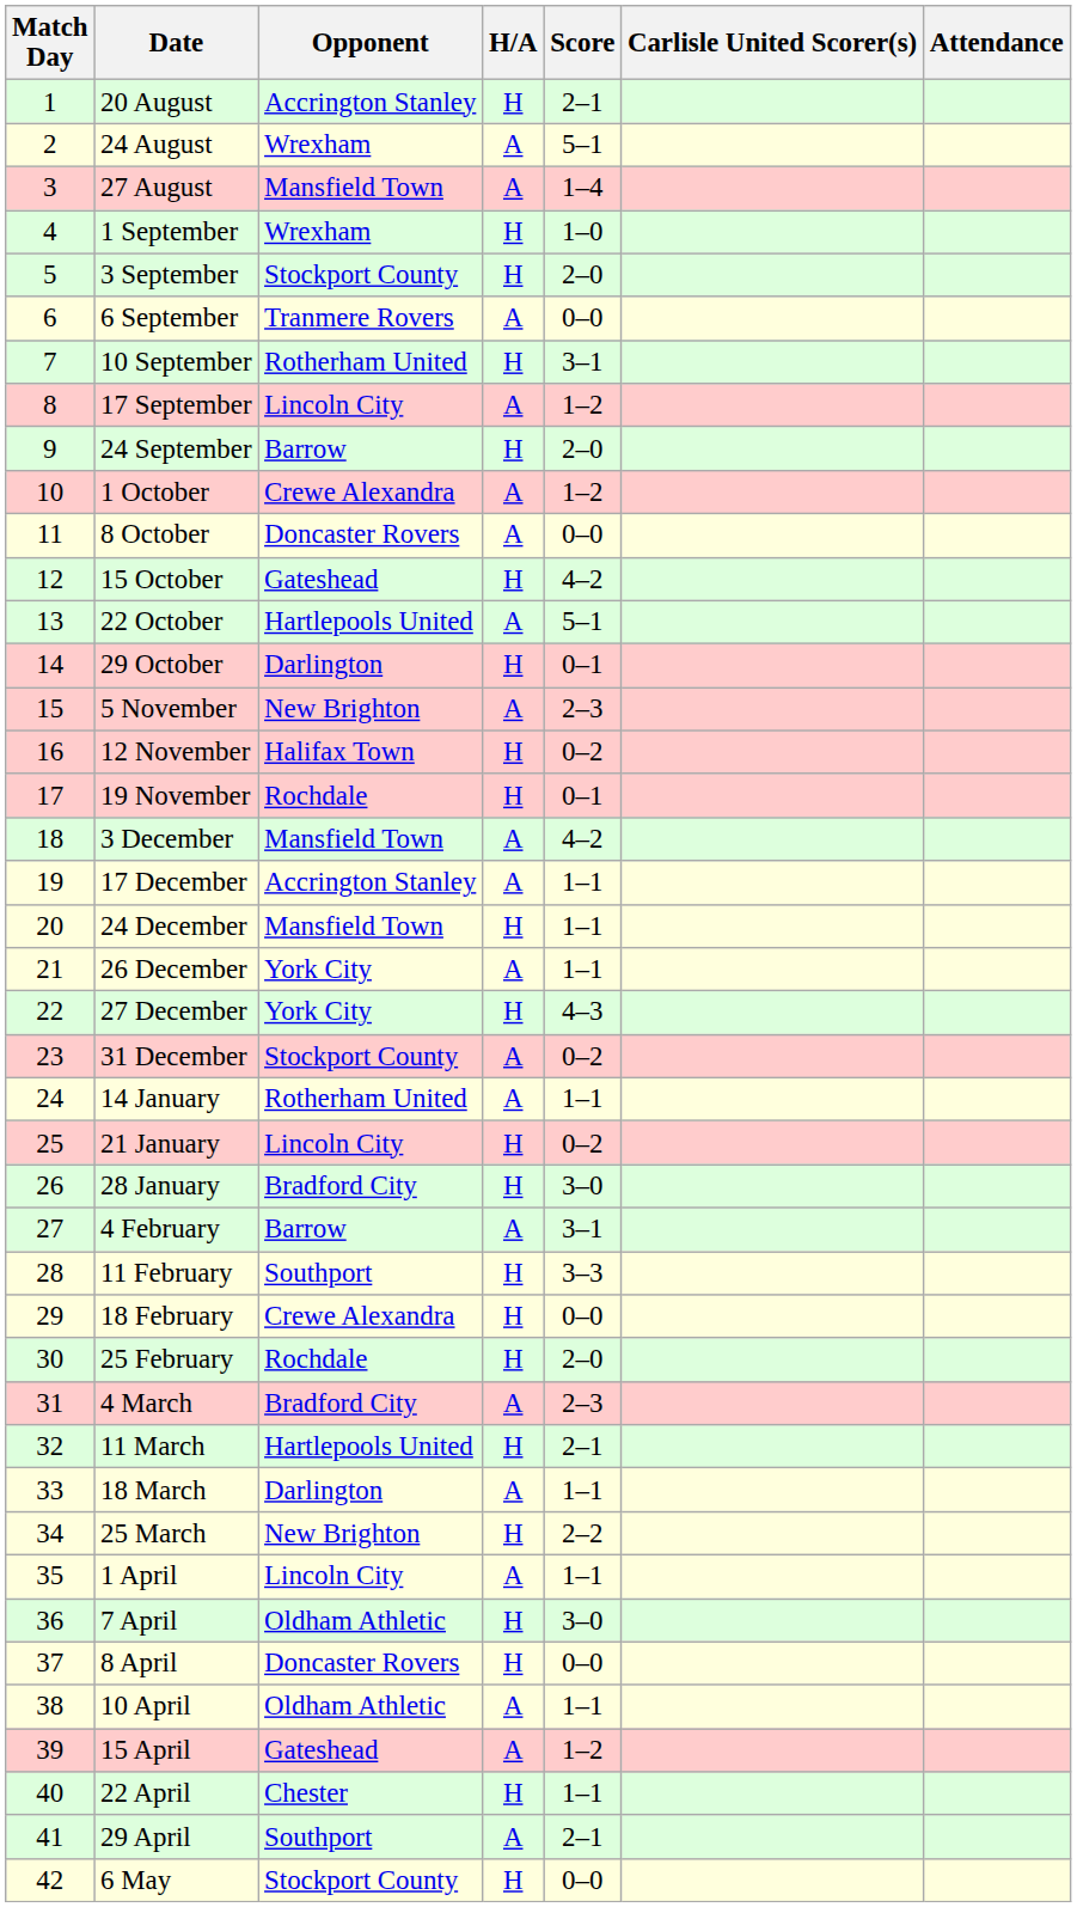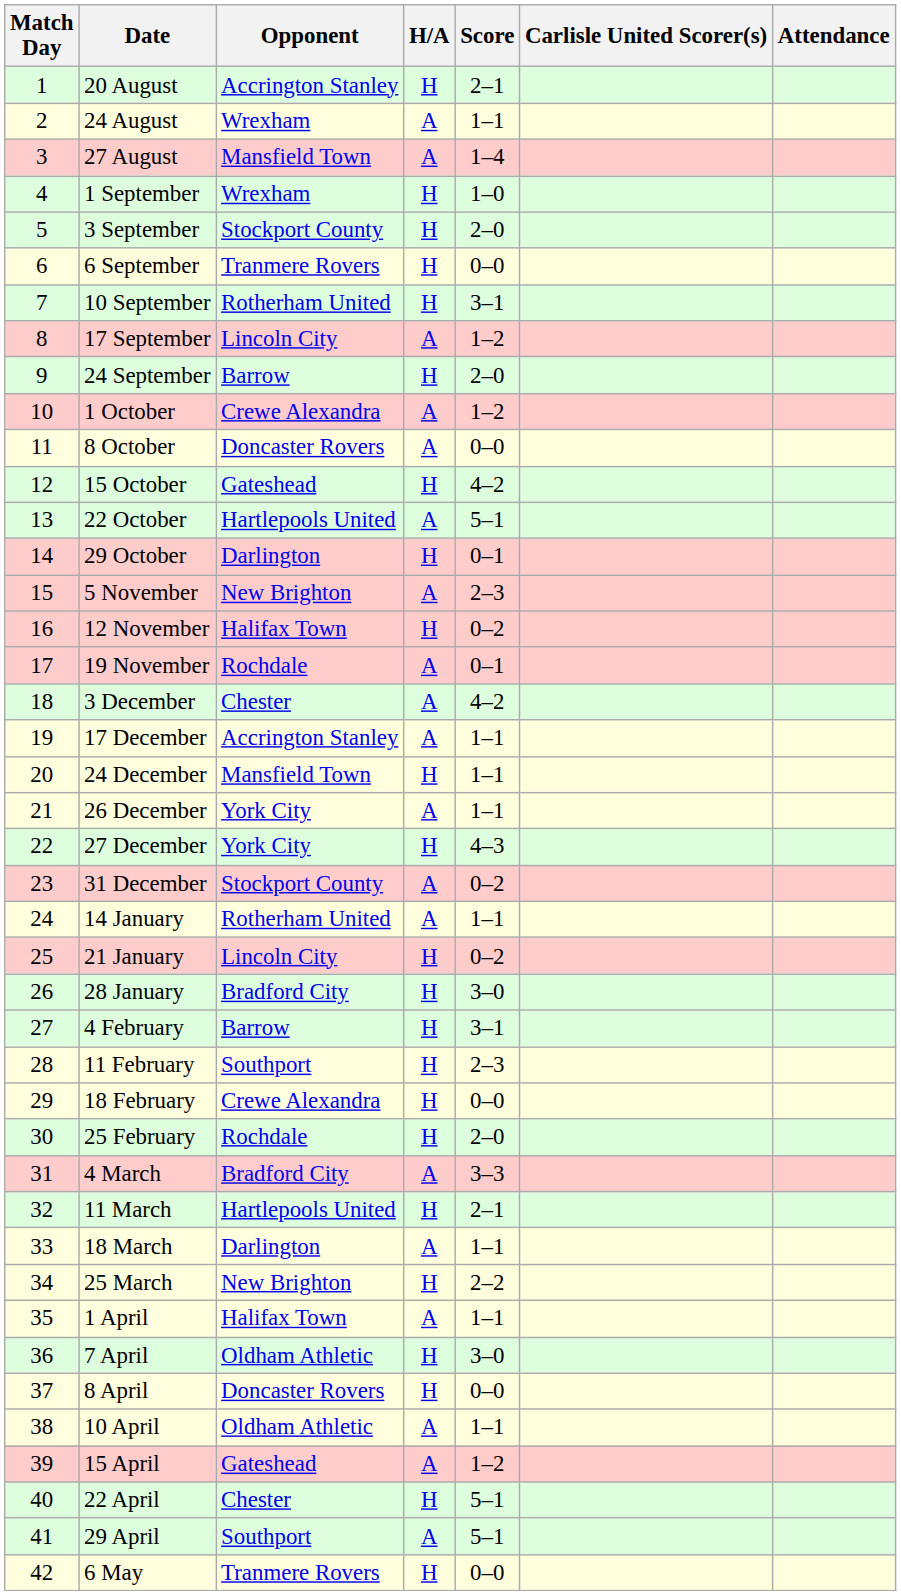24 August | Score: 5–1 -> 1–1
6 September | H/A: A -> H
19 November | H/A: H -> A
3 December | Opponent: Mansfield Town -> Chester
4 February | H/A: A -> H
11 February | Score: 3–3 -> 2–3
4 March | Score: 2–3 -> 3–3
1 April | Opponent: Lincoln City -> Halifax Town
22 April | Score: 1–1 -> 5–1
29 April | Score: 2–1 -> 5–1
6 May | Opponent: Stockport County -> Tranmere Rovers
